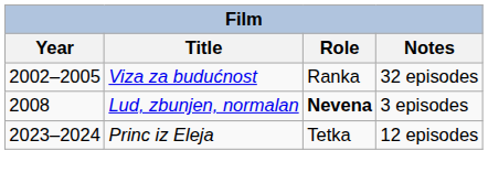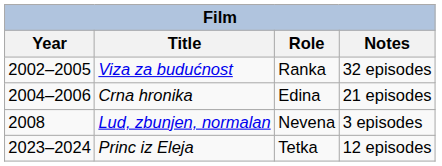+ row: 2004–2006 | Crna hronika | Edina | 21 episodes
Lud, zbunjen, normalan | Role: bold -> normal
